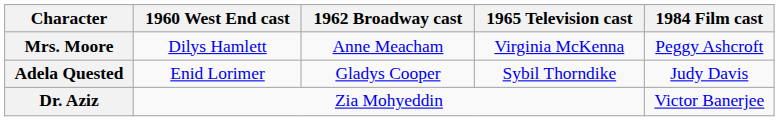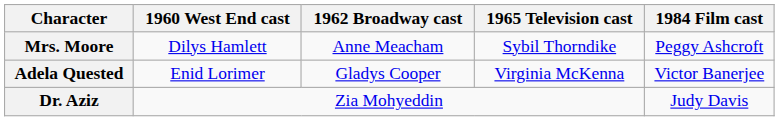Mrs. Moore | 1965 Television cast: Virginia McKenna -> Sybil Thorndike
Adela Quested | 1965 Television cast: Sybil Thorndike -> Virginia McKenna
Adela Quested | 1984 Film cast: Judy Davis -> Victor Banerjee
Dr. Aziz | 1984 Film cast: Victor Banerjee -> Judy Davis
